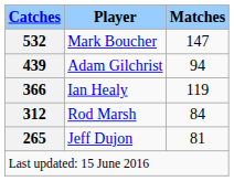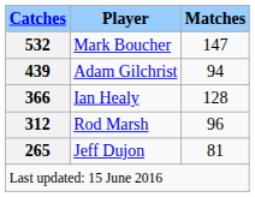Ian Healy | Matches: 119 -> 128
Rod Marsh | Matches: 84 -> 96
